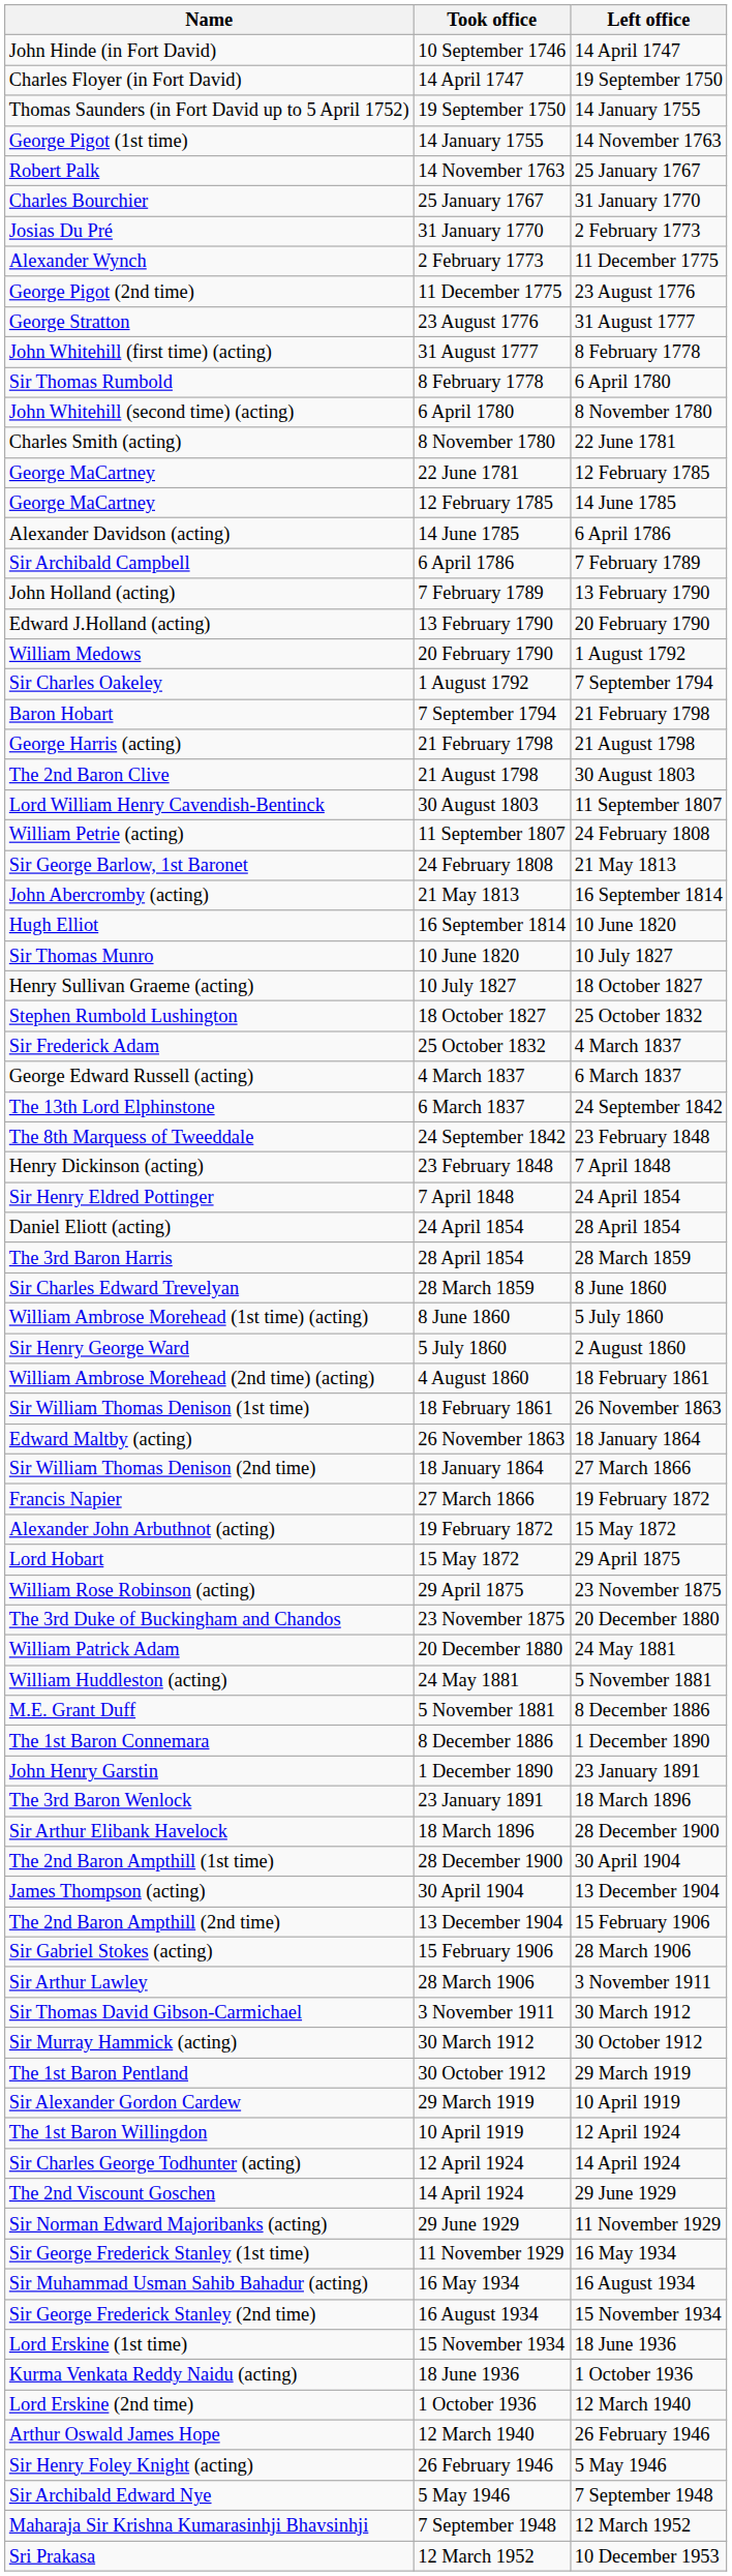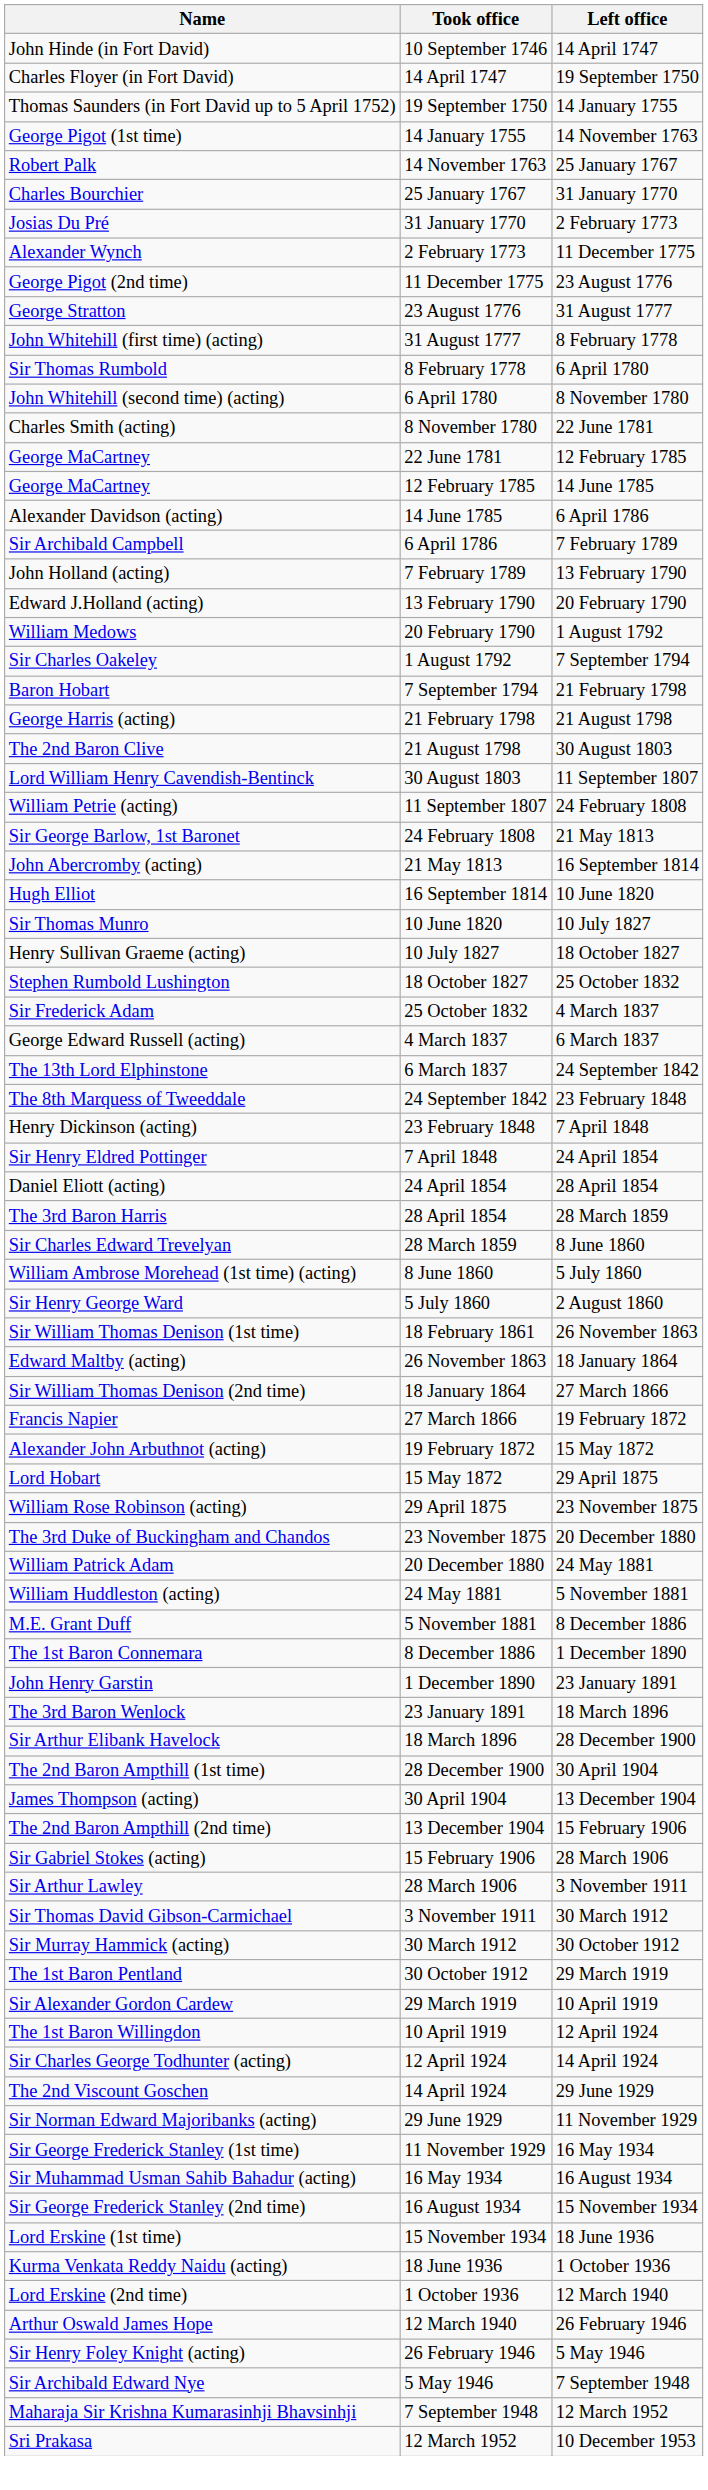- row: William Ambrose Morehead (2nd time) (acting) | 4 August 1860 | 18 February 1861
